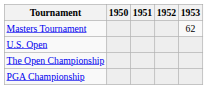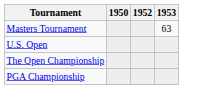- column: 1951
Masters Tournament | 1953: 62 -> 63
